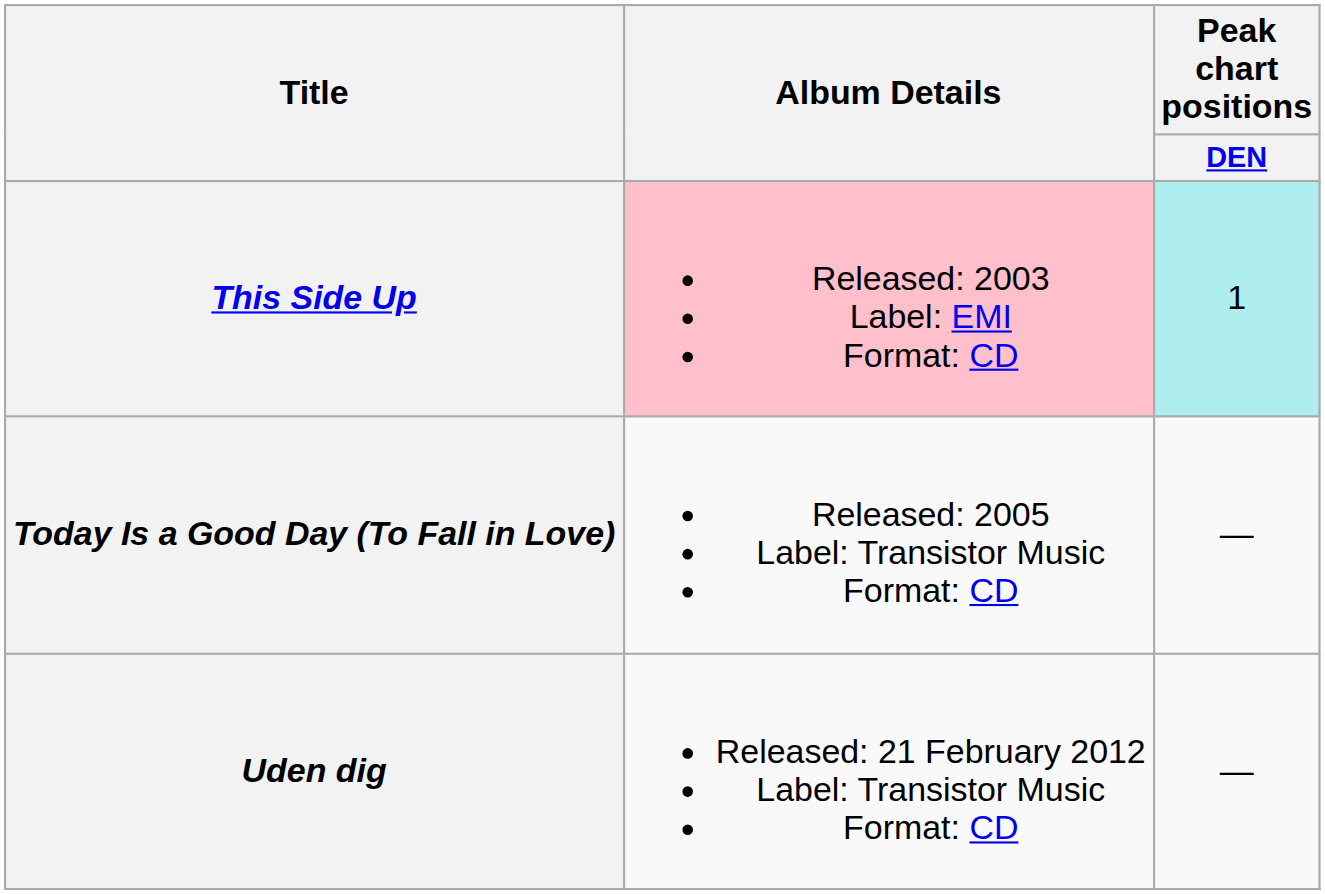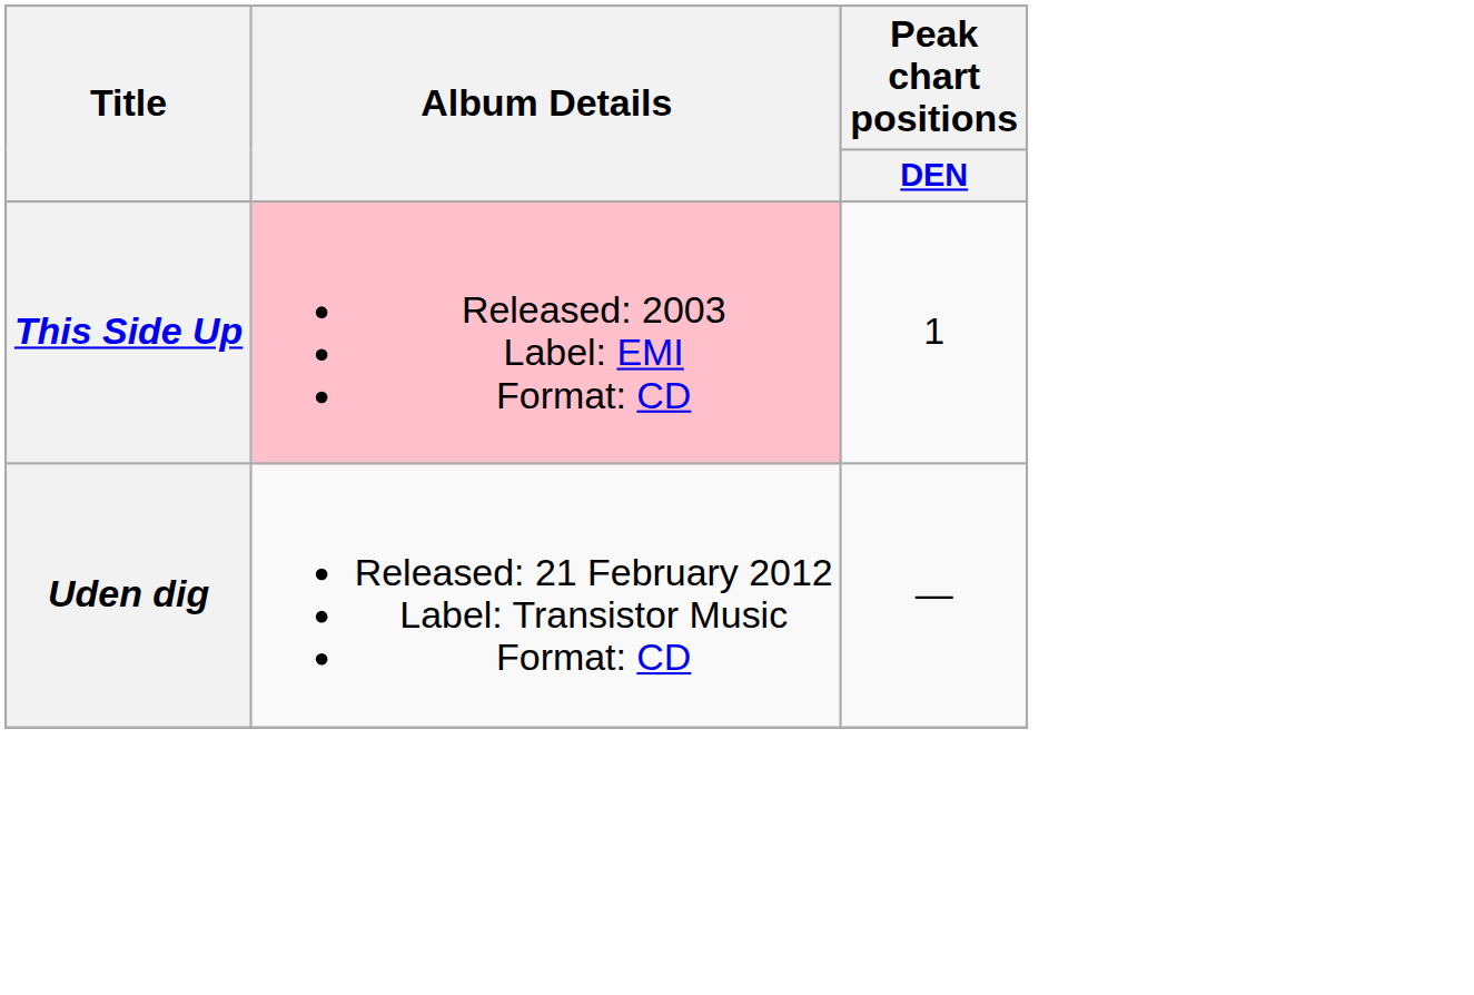This Side Up | Peak chart positions / DEN: paleturquoise background -> no background
- row: Today Is a Good Day (To Fall in Love) | Released: 2005 Label: Transistor Music Format: CD | —
